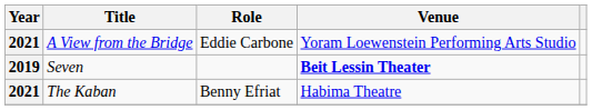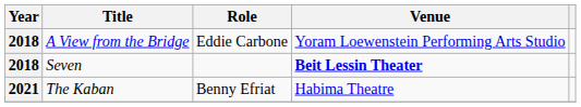A View from the Bridge | Year: 2021 -> 2018
Seven | Year: 2019 -> 2018
